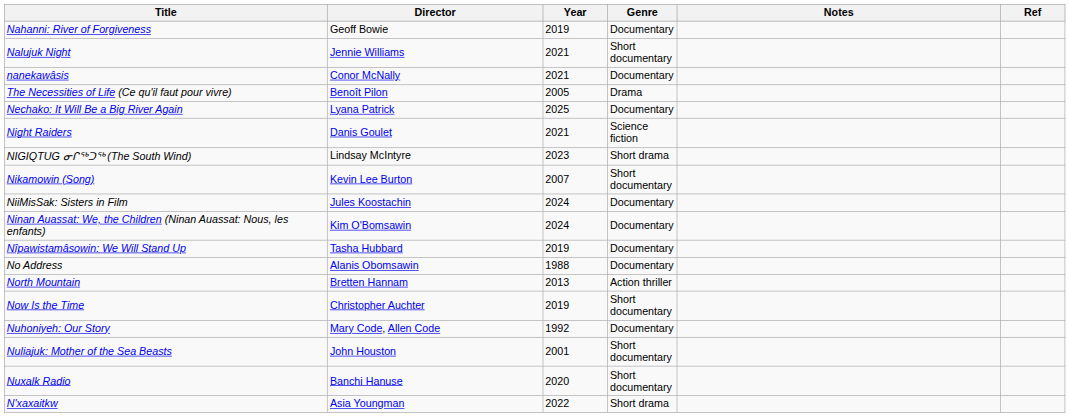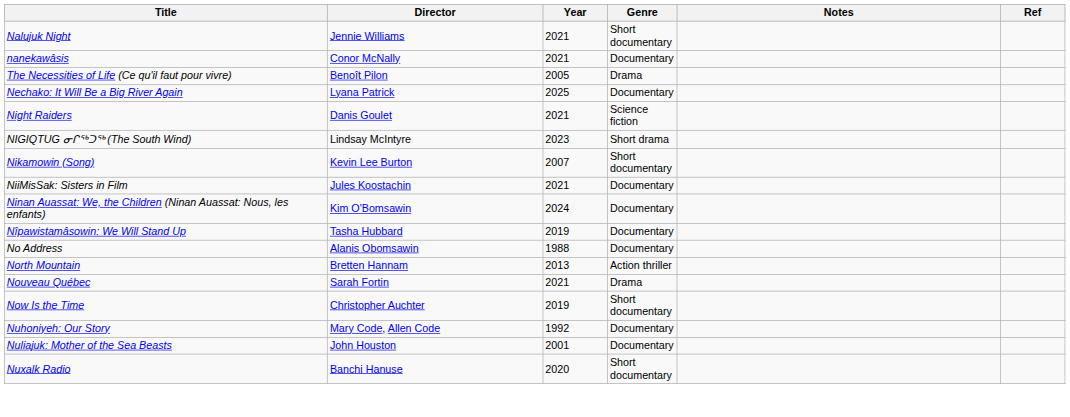- row: Nahanni: River of Forgiveness | Geoff Bowie | 2019 | Documentary
NiiMisSak: Sisters in Film | Year: 2024 -> 2021
+ row: Nouveau Québec | Sarah Fortin | 2021 | Drama
Nuliajuk: Mother of the Sea Beasts | Genre: Short documentary -> Documentary
- row: N'xaxaitkw | Asia Youngman | 2022 | Short drama
